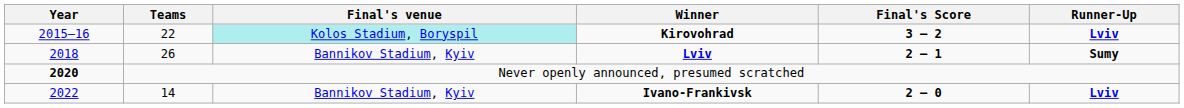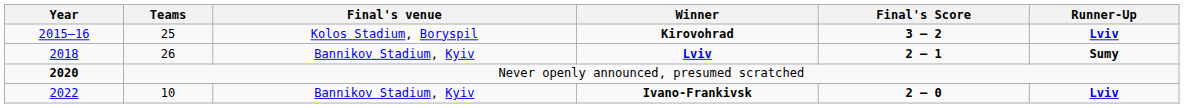Kirovohrad | Teams: 22 -> 25
Kirovohrad | Final's venue: paleturquoise background -> no background
Ivano-Frankivsk | Teams: 14 -> 10
